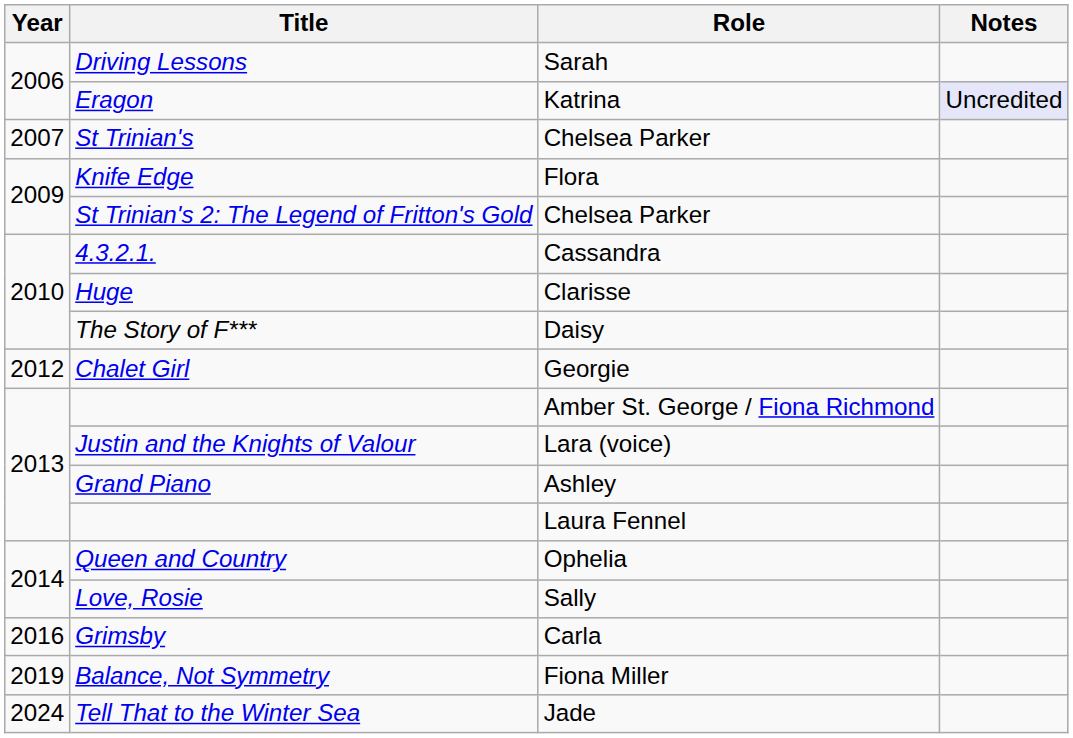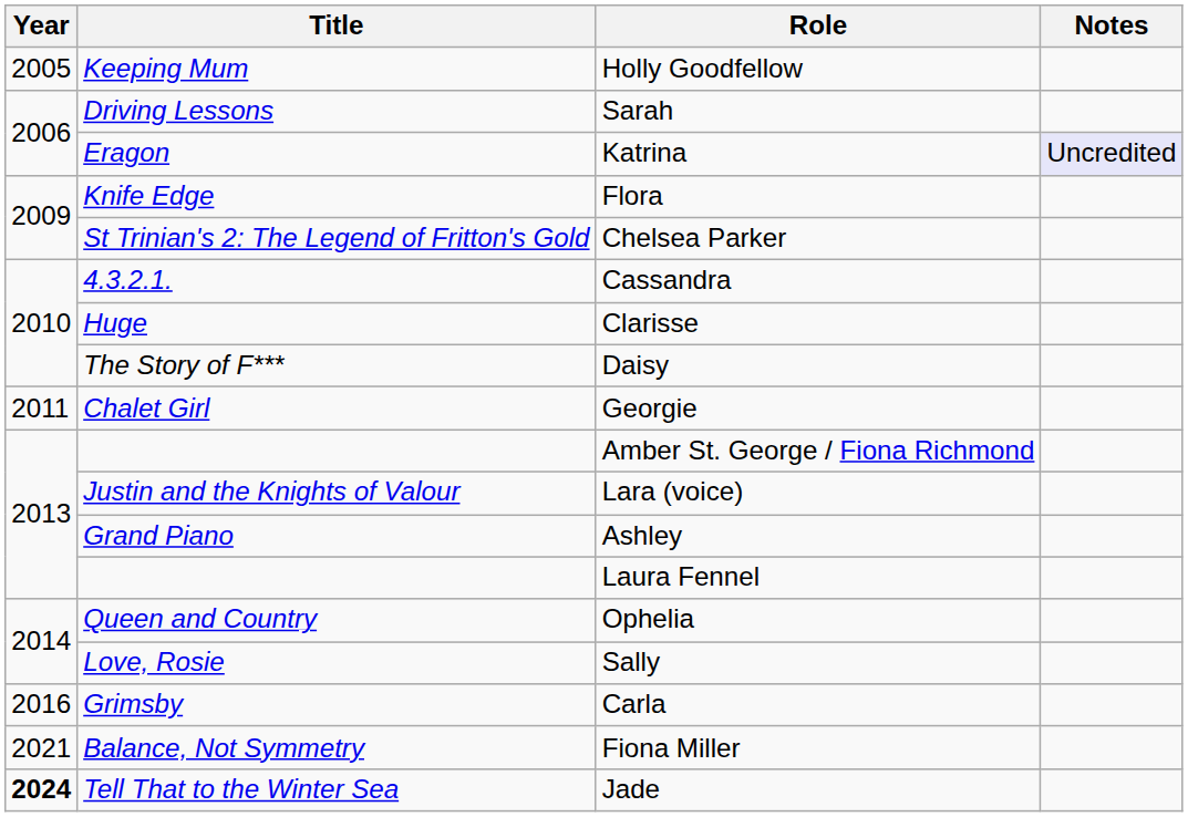+ row: 2005 | Keeping Mum | Holly Goodfellow
- row: 2007 | St Trinian's | Chelsea Parker
Chalet Girl | Year: 2012 -> 2011
Balance, Not Symmetry | Year: 2019 -> 2021
Tell That to the Winter Sea | Year: normal -> bold
